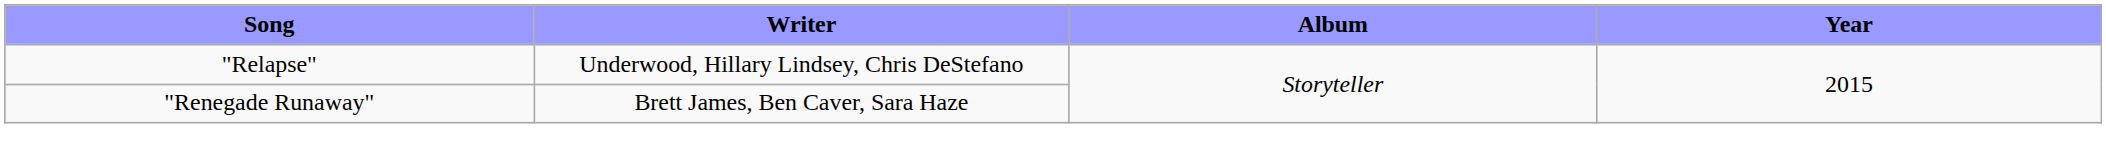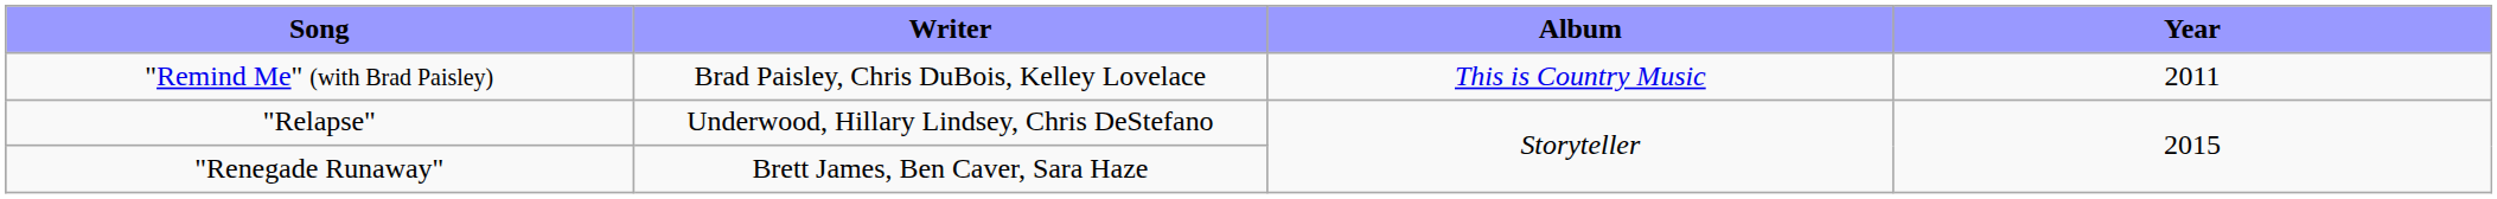+ row: "Remind Me" (with Brad Paisley) | Brad Paisley, Chris DuBois, Kelley Lovelace | This is Country Music | 2011
